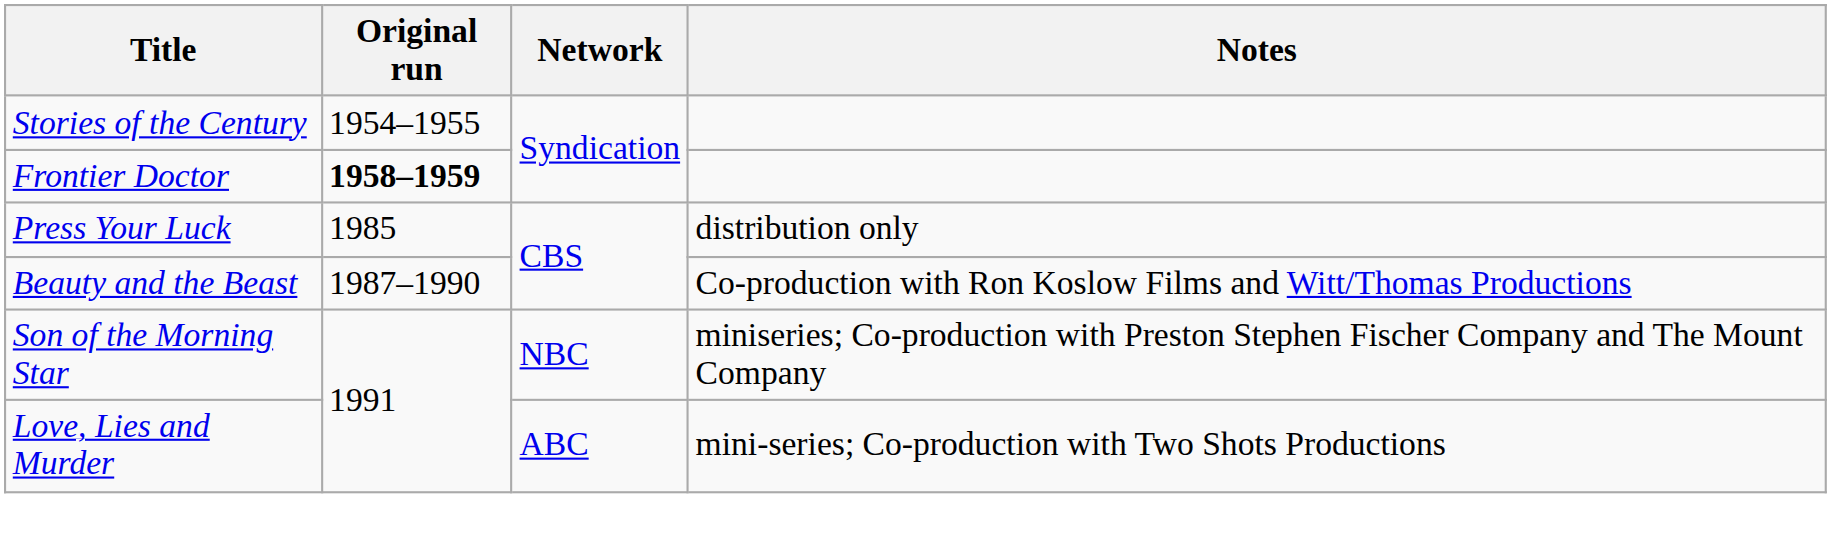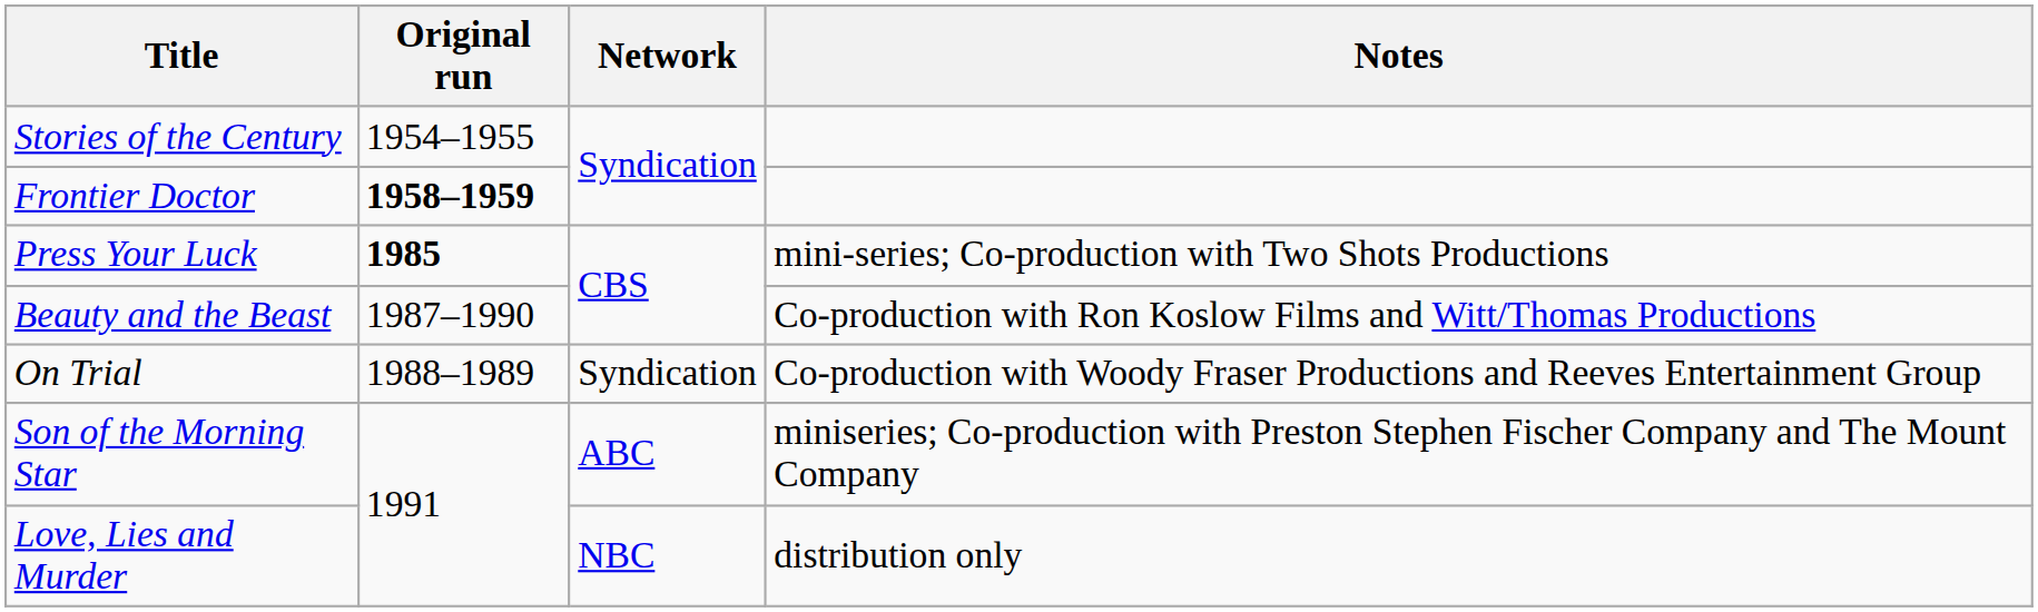Press Your Luck | Original run: normal -> bold
Press Your Luck | Notes: distribution only -> mini-series; Co-production with Two Shots Productions
+ row: On Trial | 1988–1989 | Syndication | Co-production with Woody Fraser Productions and Reeves Entertainment Group
Son of the Morning Star | Network: NBC -> ABC
Love, Lies and Murder | Network: ABC -> NBC
Love, Lies and Murder | Notes: mini-series; Co-production with Two Shots Productions -> distribution only
